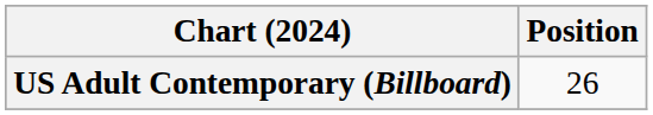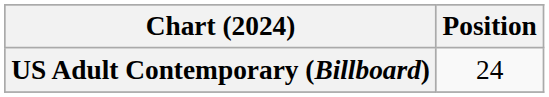US Adult Contemporary (Billboard) | Position: 26 -> 24
